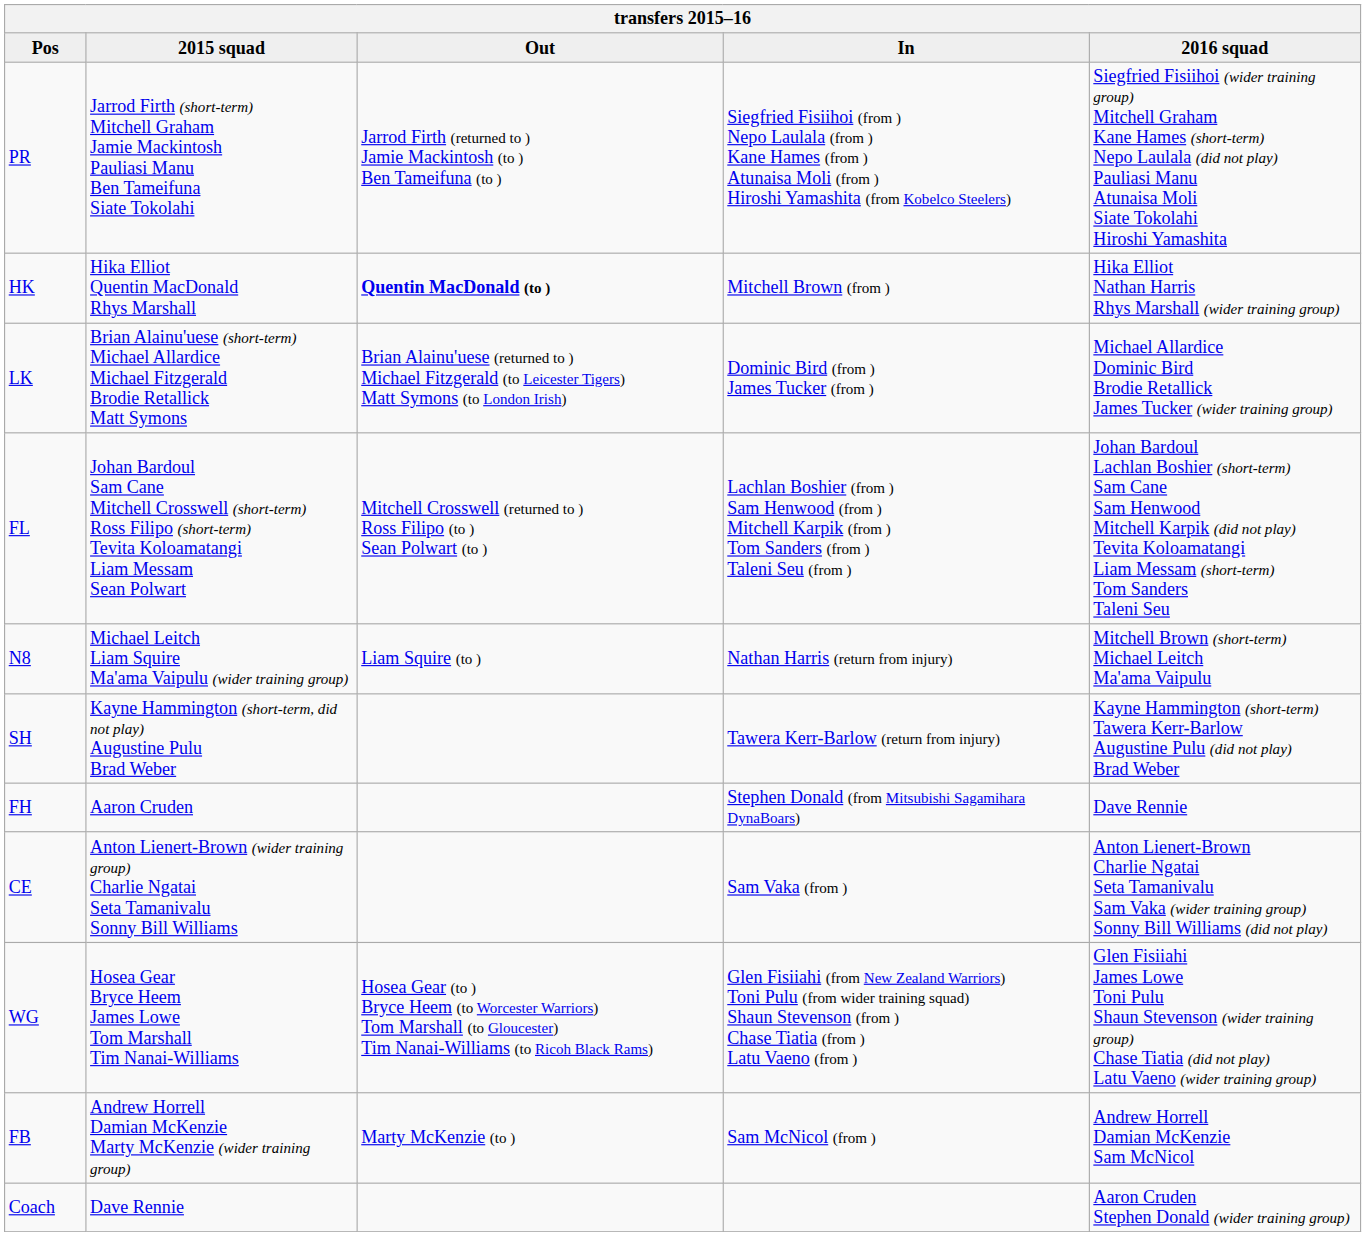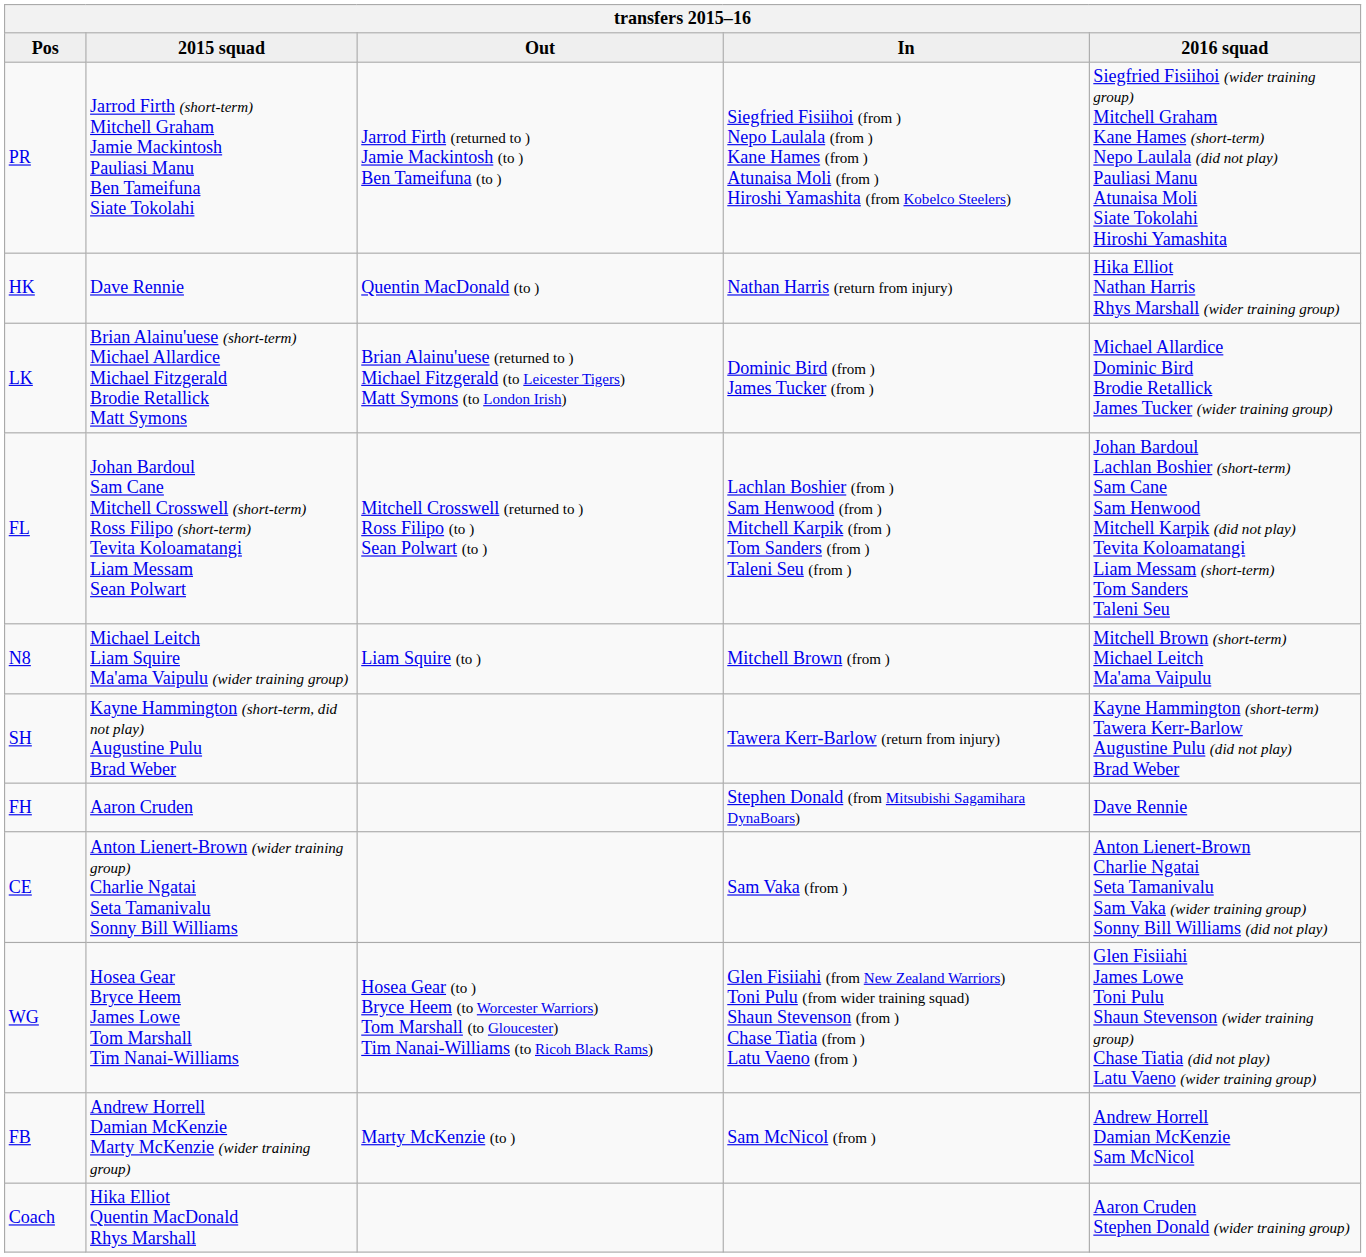HK | 2015 squad: Hika Elliot Quentin MacDonald Rhys Marshall -> Dave Rennie
HK | Out: bold -> normal
HK | In: Mitchell Brown (from ) -> Nathan Harris (return from injury)
N8 | In: Nathan Harris (return from injury) -> Mitchell Brown (from )
Coach | 2015 squad: Dave Rennie -> Hika Elliot Quentin MacDonald Rhys Marshall
